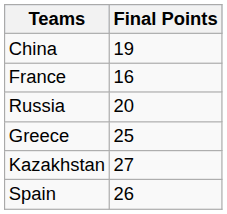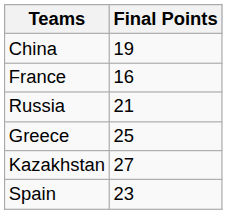Russia | Final Points: 20 -> 21
Spain | Final Points: 26 -> 23
